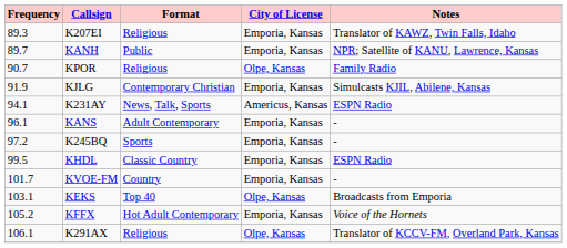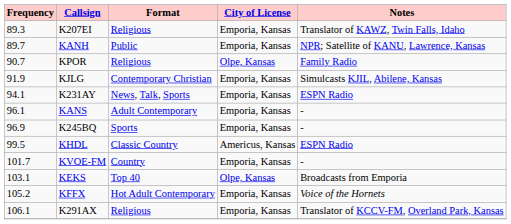K231AY | City of License: Americus, Kansas -> Emporia, Kansas
K245BQ | Frequency: 97.2 -> 96.9
KHDL | City of License: Emporia, Kansas -> Americus, Kansas
K291AX | City of License: Olpe, Kansas -> Emporia, Kansas
